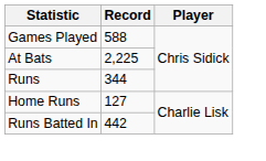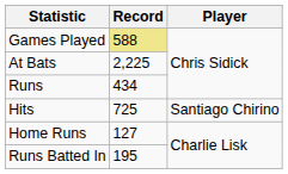Games Played | Record: no background -> khaki background
Runs | Record: 344 -> 434
+ row: Hits | 725 | Santiago Chirino
Runs Batted In | Record: 442 -> 195
